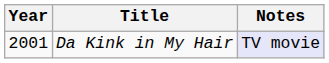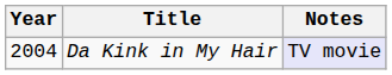Da Kink in My Hair | Year: 2001 -> 2004
